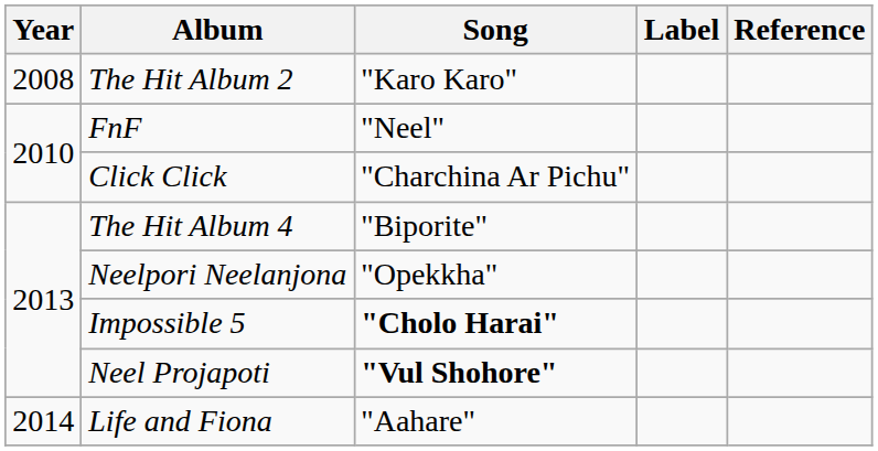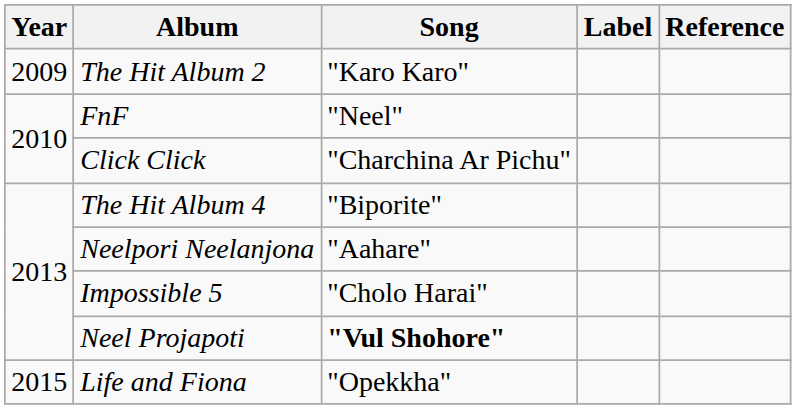The Hit Album 2 | Year: 2008 -> 2009
Neelpori Neelanjona | Song: "Opekkha" -> "Aahare"
Impossible 5 | Song: bold -> normal
Life and Fiona | Year: 2014 -> 2015
Life and Fiona | Song: "Aahare" -> "Opekkha"
